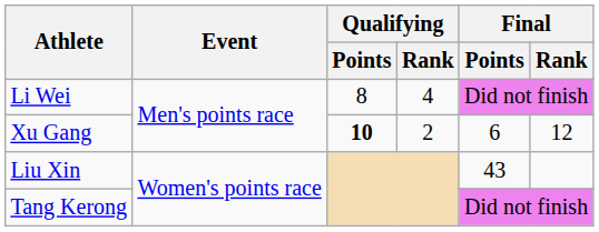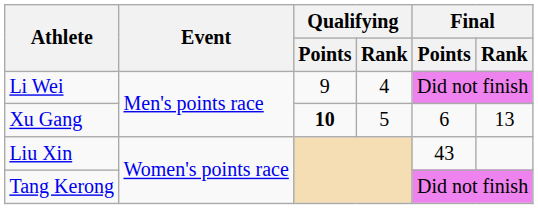Li Wei | Qualifying / Points: 8 -> 9
Xu Gang | Qualifying / Rank: 2 -> 5
Xu Gang | Final / Rank: 12 -> 13
